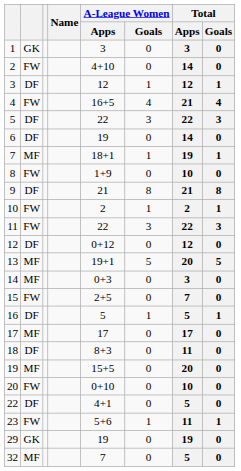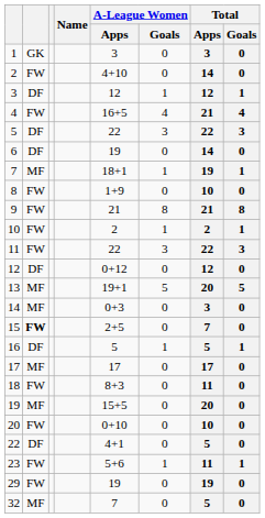9 | column 2: DF -> FW
15 | column 2: normal -> bold
18 | column 2: DF -> FW
29 | column 2: GK -> FW
